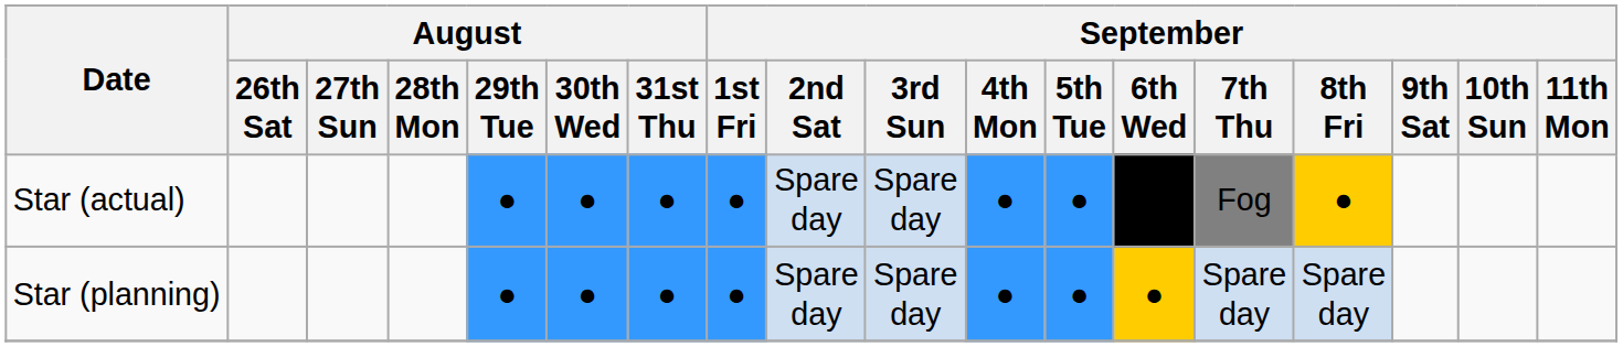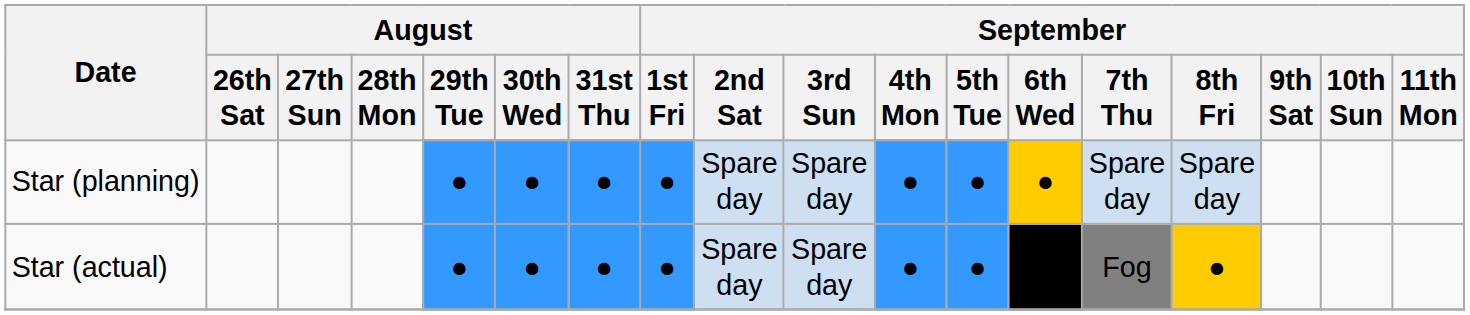rows swapped: Star (planning) <-> Star (actual)
